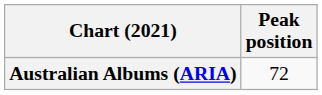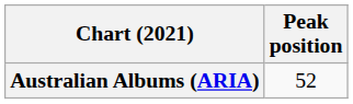Australian Albums (ARIA) | Peak position: 72 -> 52
